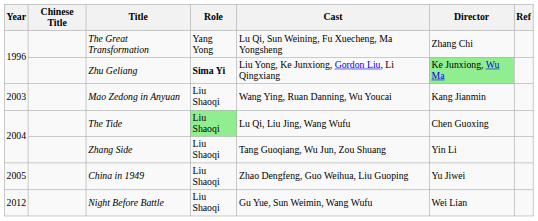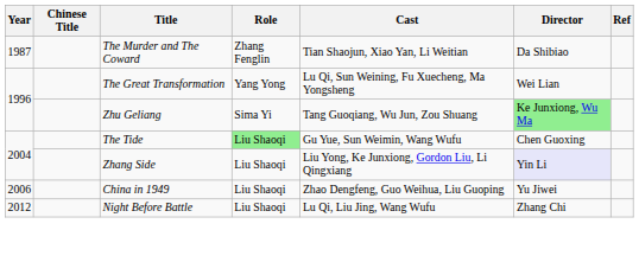+ row: 1987 | The Murder and The Coward | Zhang Fenglin | Tian Shaojun, Xiao Yan, Li Weitian | Da Shibiao
The Great Transformation | Director: Zhang Chi -> Wei Lian
Zhu Geliang | Role: bold -> normal
Zhu Geliang | Cast: Liu Yong, Ke Junxiong, Gordon Liu, Li Qingxiang -> Tang Guoqiang, Wu Jun, Zou Shuang
- row: 2003 | Mao Zedong in Anyuan | Liu Shaoqi | Wang Ying, Ruan Danning, Wu Youcai | Kang Jianmin
The Tide | Cast: Lu Qi, Liu Jing, Wang Wufu -> Gu Yue, Sun Weimin, Wang Wufu
Zhang Side | Cast: Tang Guoqiang, Wu Jun, Zou Shuang -> Liu Yong, Ke Junxiong, Gordon Liu, Li Qingxiang
Zhang Side | Director: no background -> lavender background
China in 1949 | Year: 2005 -> 2006
Night Before Battle | Cast: Gu Yue, Sun Weimin, Wang Wufu -> Lu Qi, Liu Jing, Wang Wufu
Night Before Battle | Director: Wei Lian -> Zhang Chi
